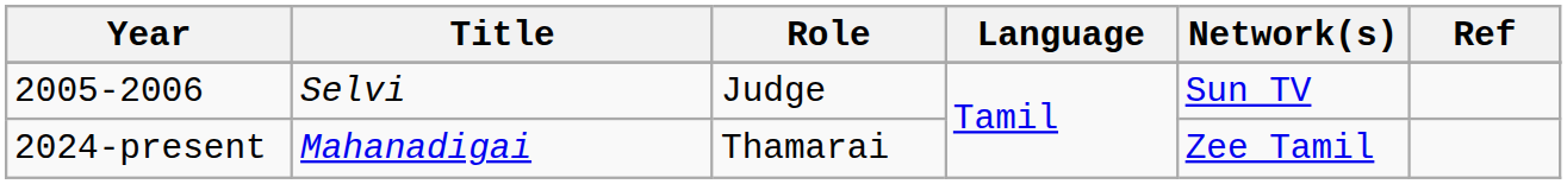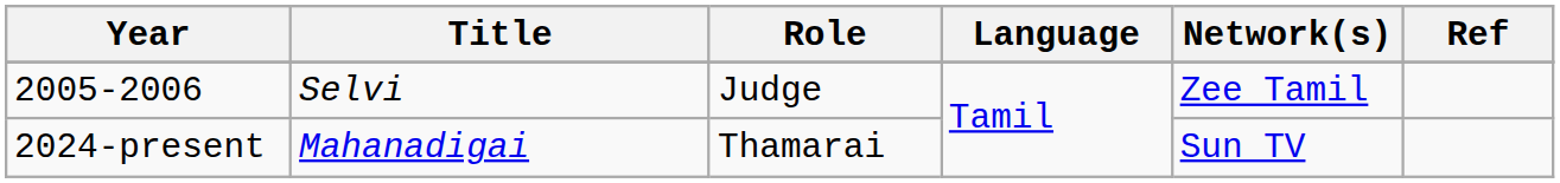2005-2006 | Network(s): Sun TV -> Zee Tamil
2024-present | Network(s): Zee Tamil -> Sun TV
